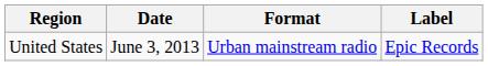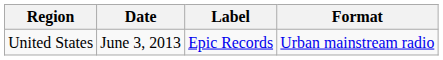columns swapped: Format <-> Label
